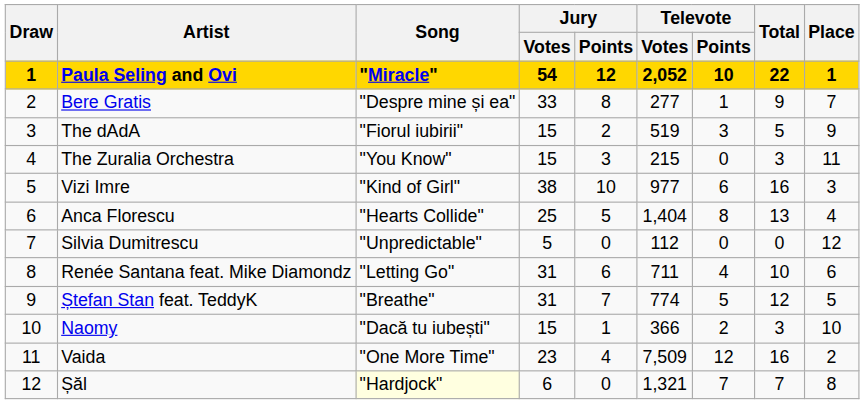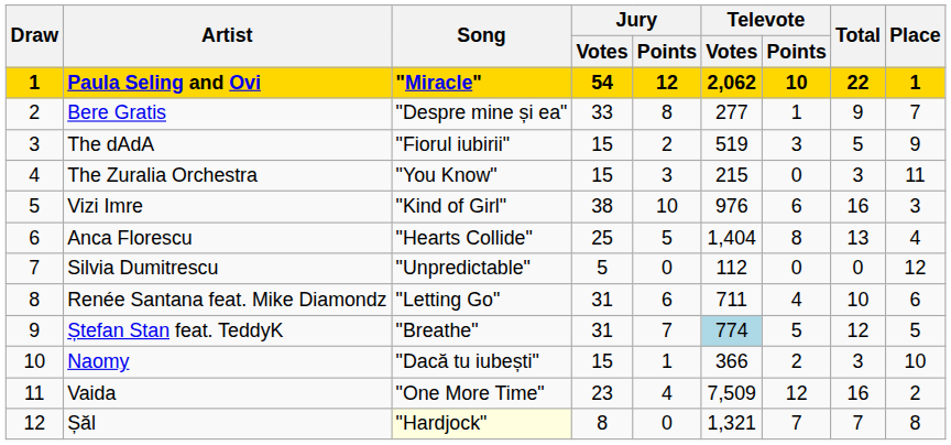Paula Seling and Ovi | Televote / Votes: 2,052 -> 2,062
Vizi Imre | Televote / Votes: 977 -> 976
Ștefan Stan feat. TeddyK | Televote / Votes: no background -> lightblue background
Șăl | Jury / Votes: 6 -> 8
